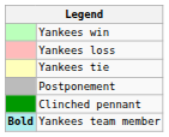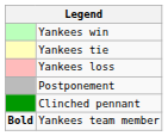rows swapped: Yankees loss <-> Yankees tie
Yankees team member | column 1: paleturquoise background -> no background
